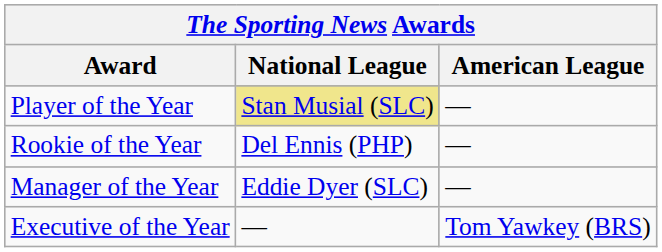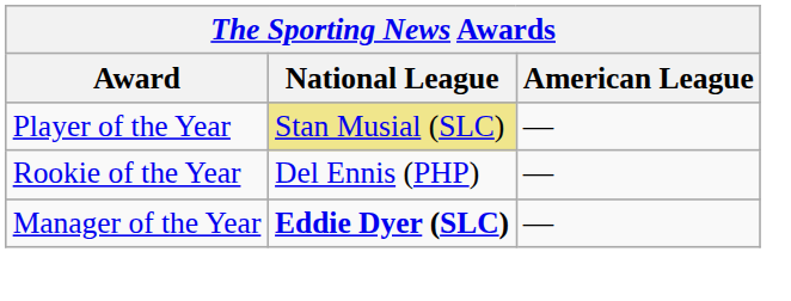Manager of the Year | National League: normal -> bold
- row: Executive of the Year | — | Tom Yawkey (BRS)
